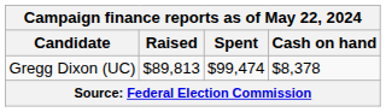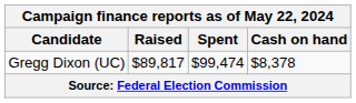Gregg Dixon (UC) | Raised: $89,813 -> $89,817
